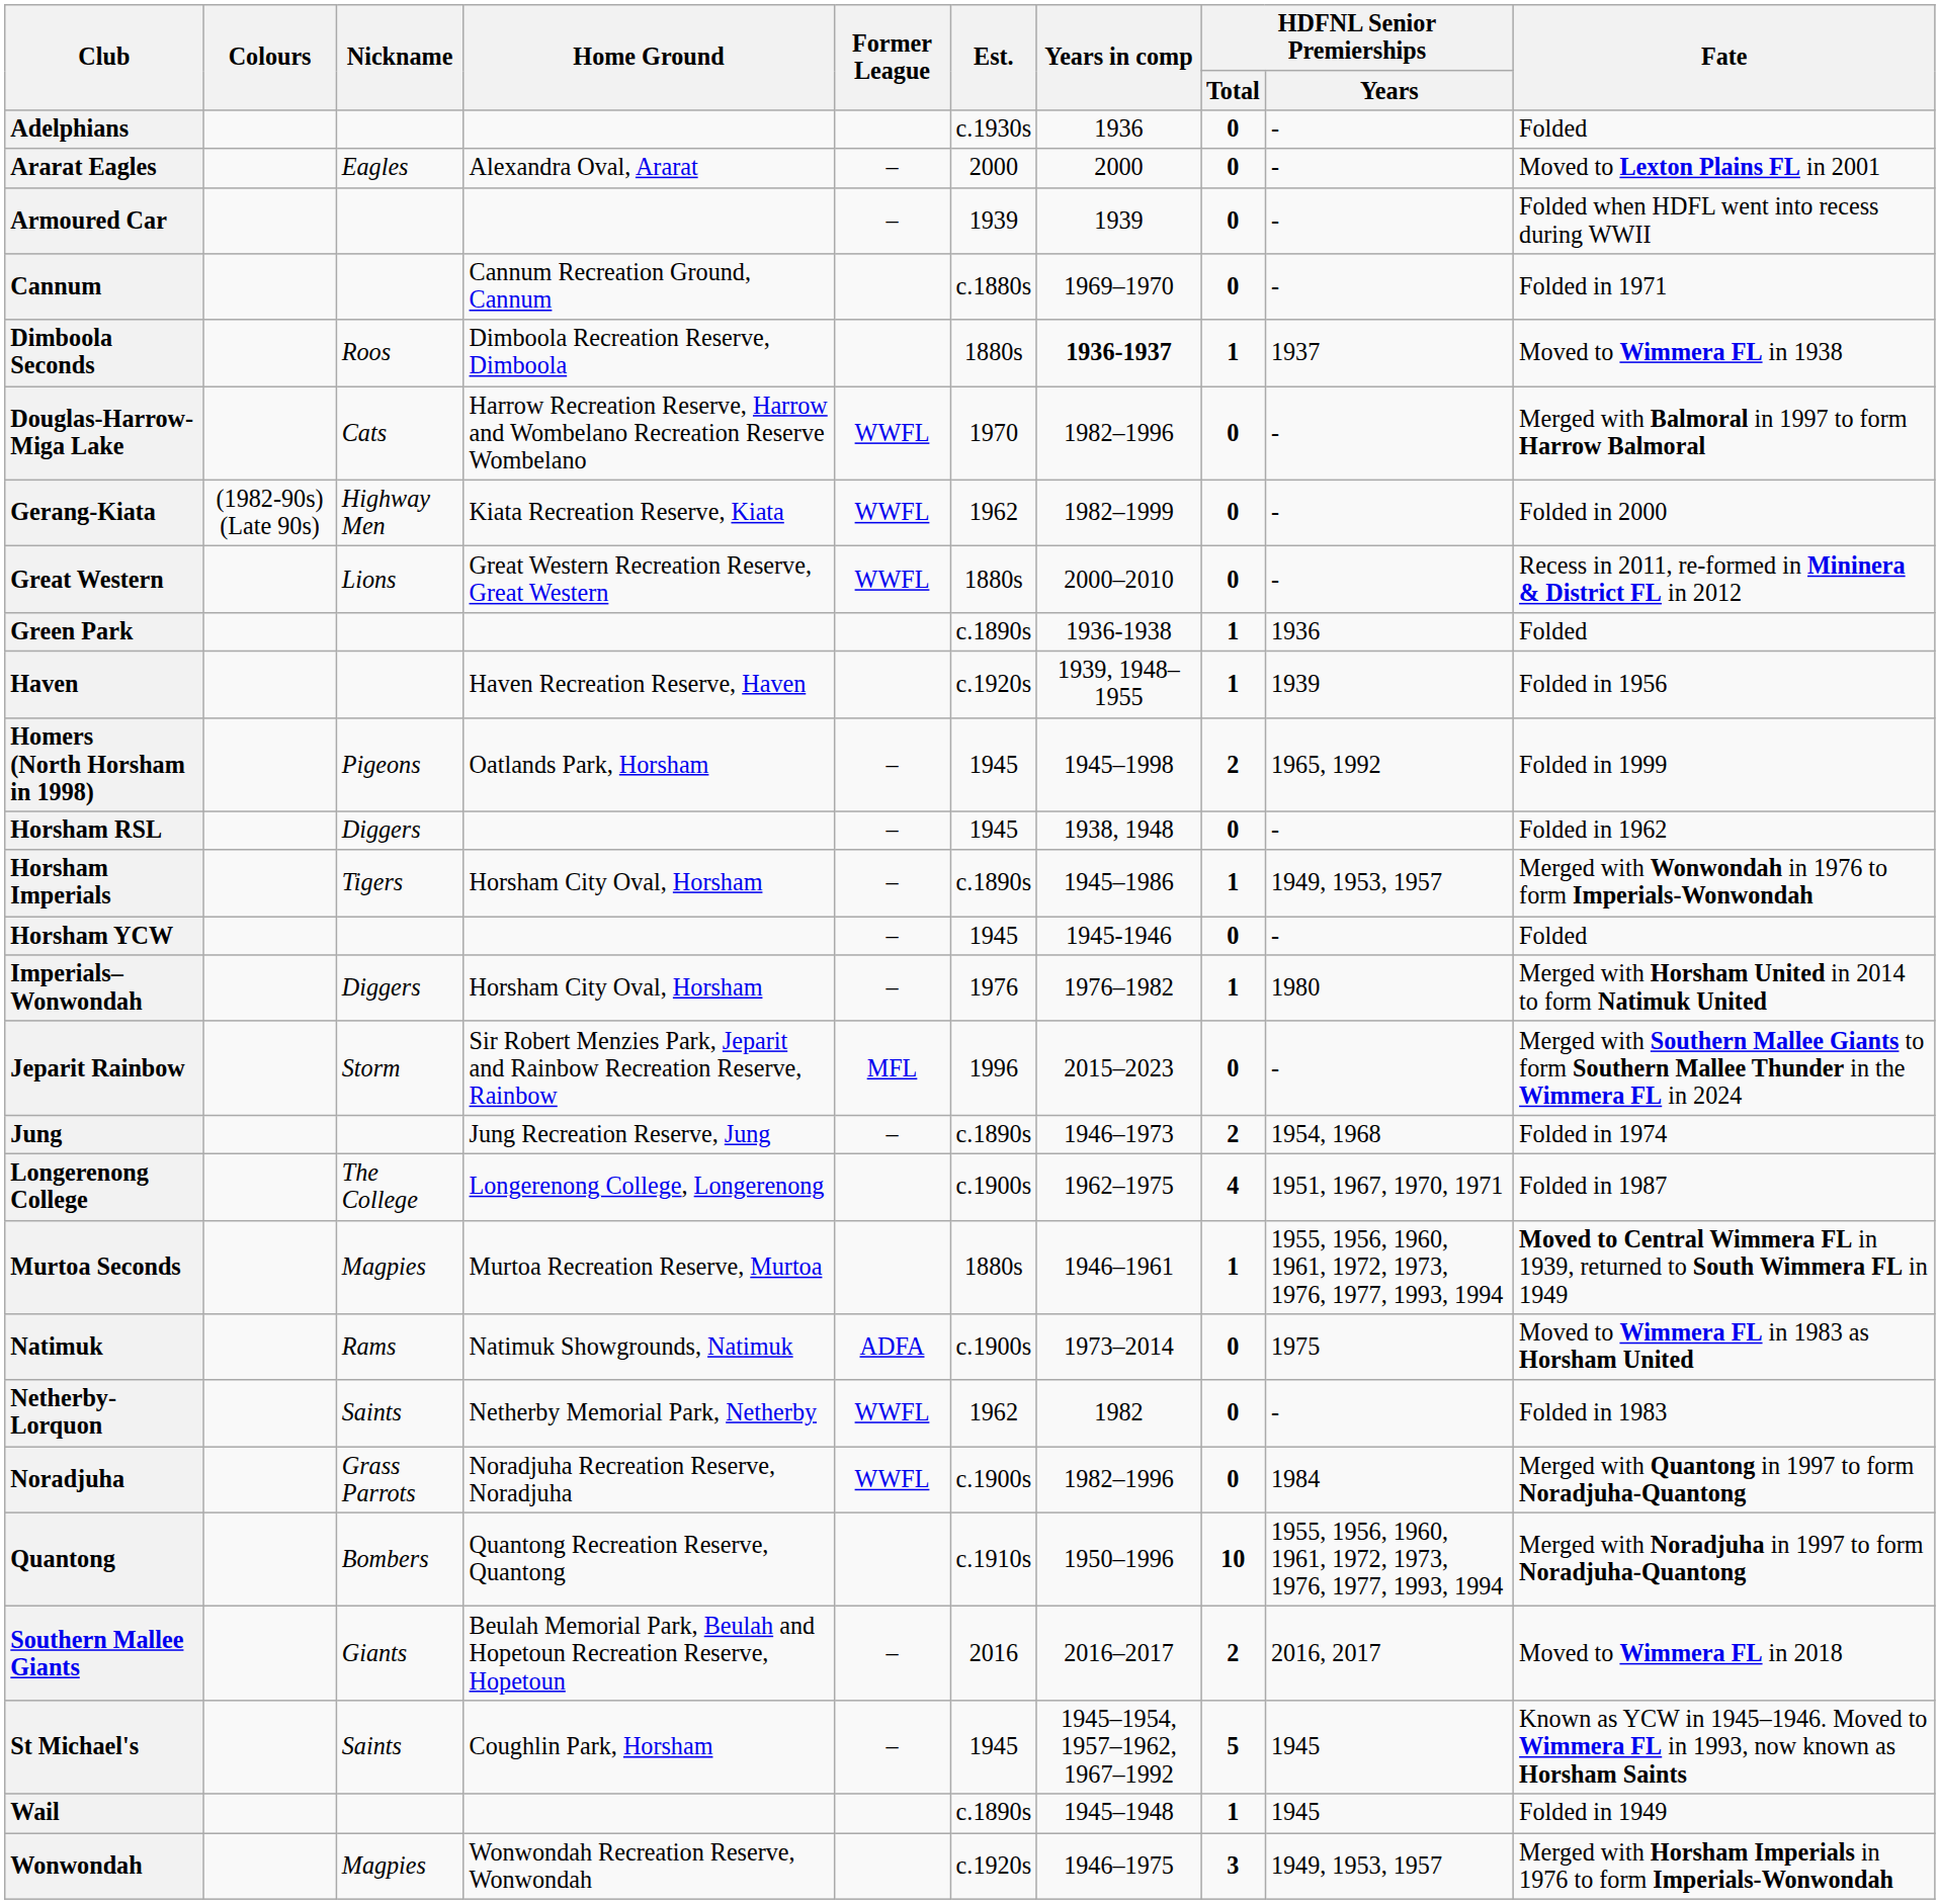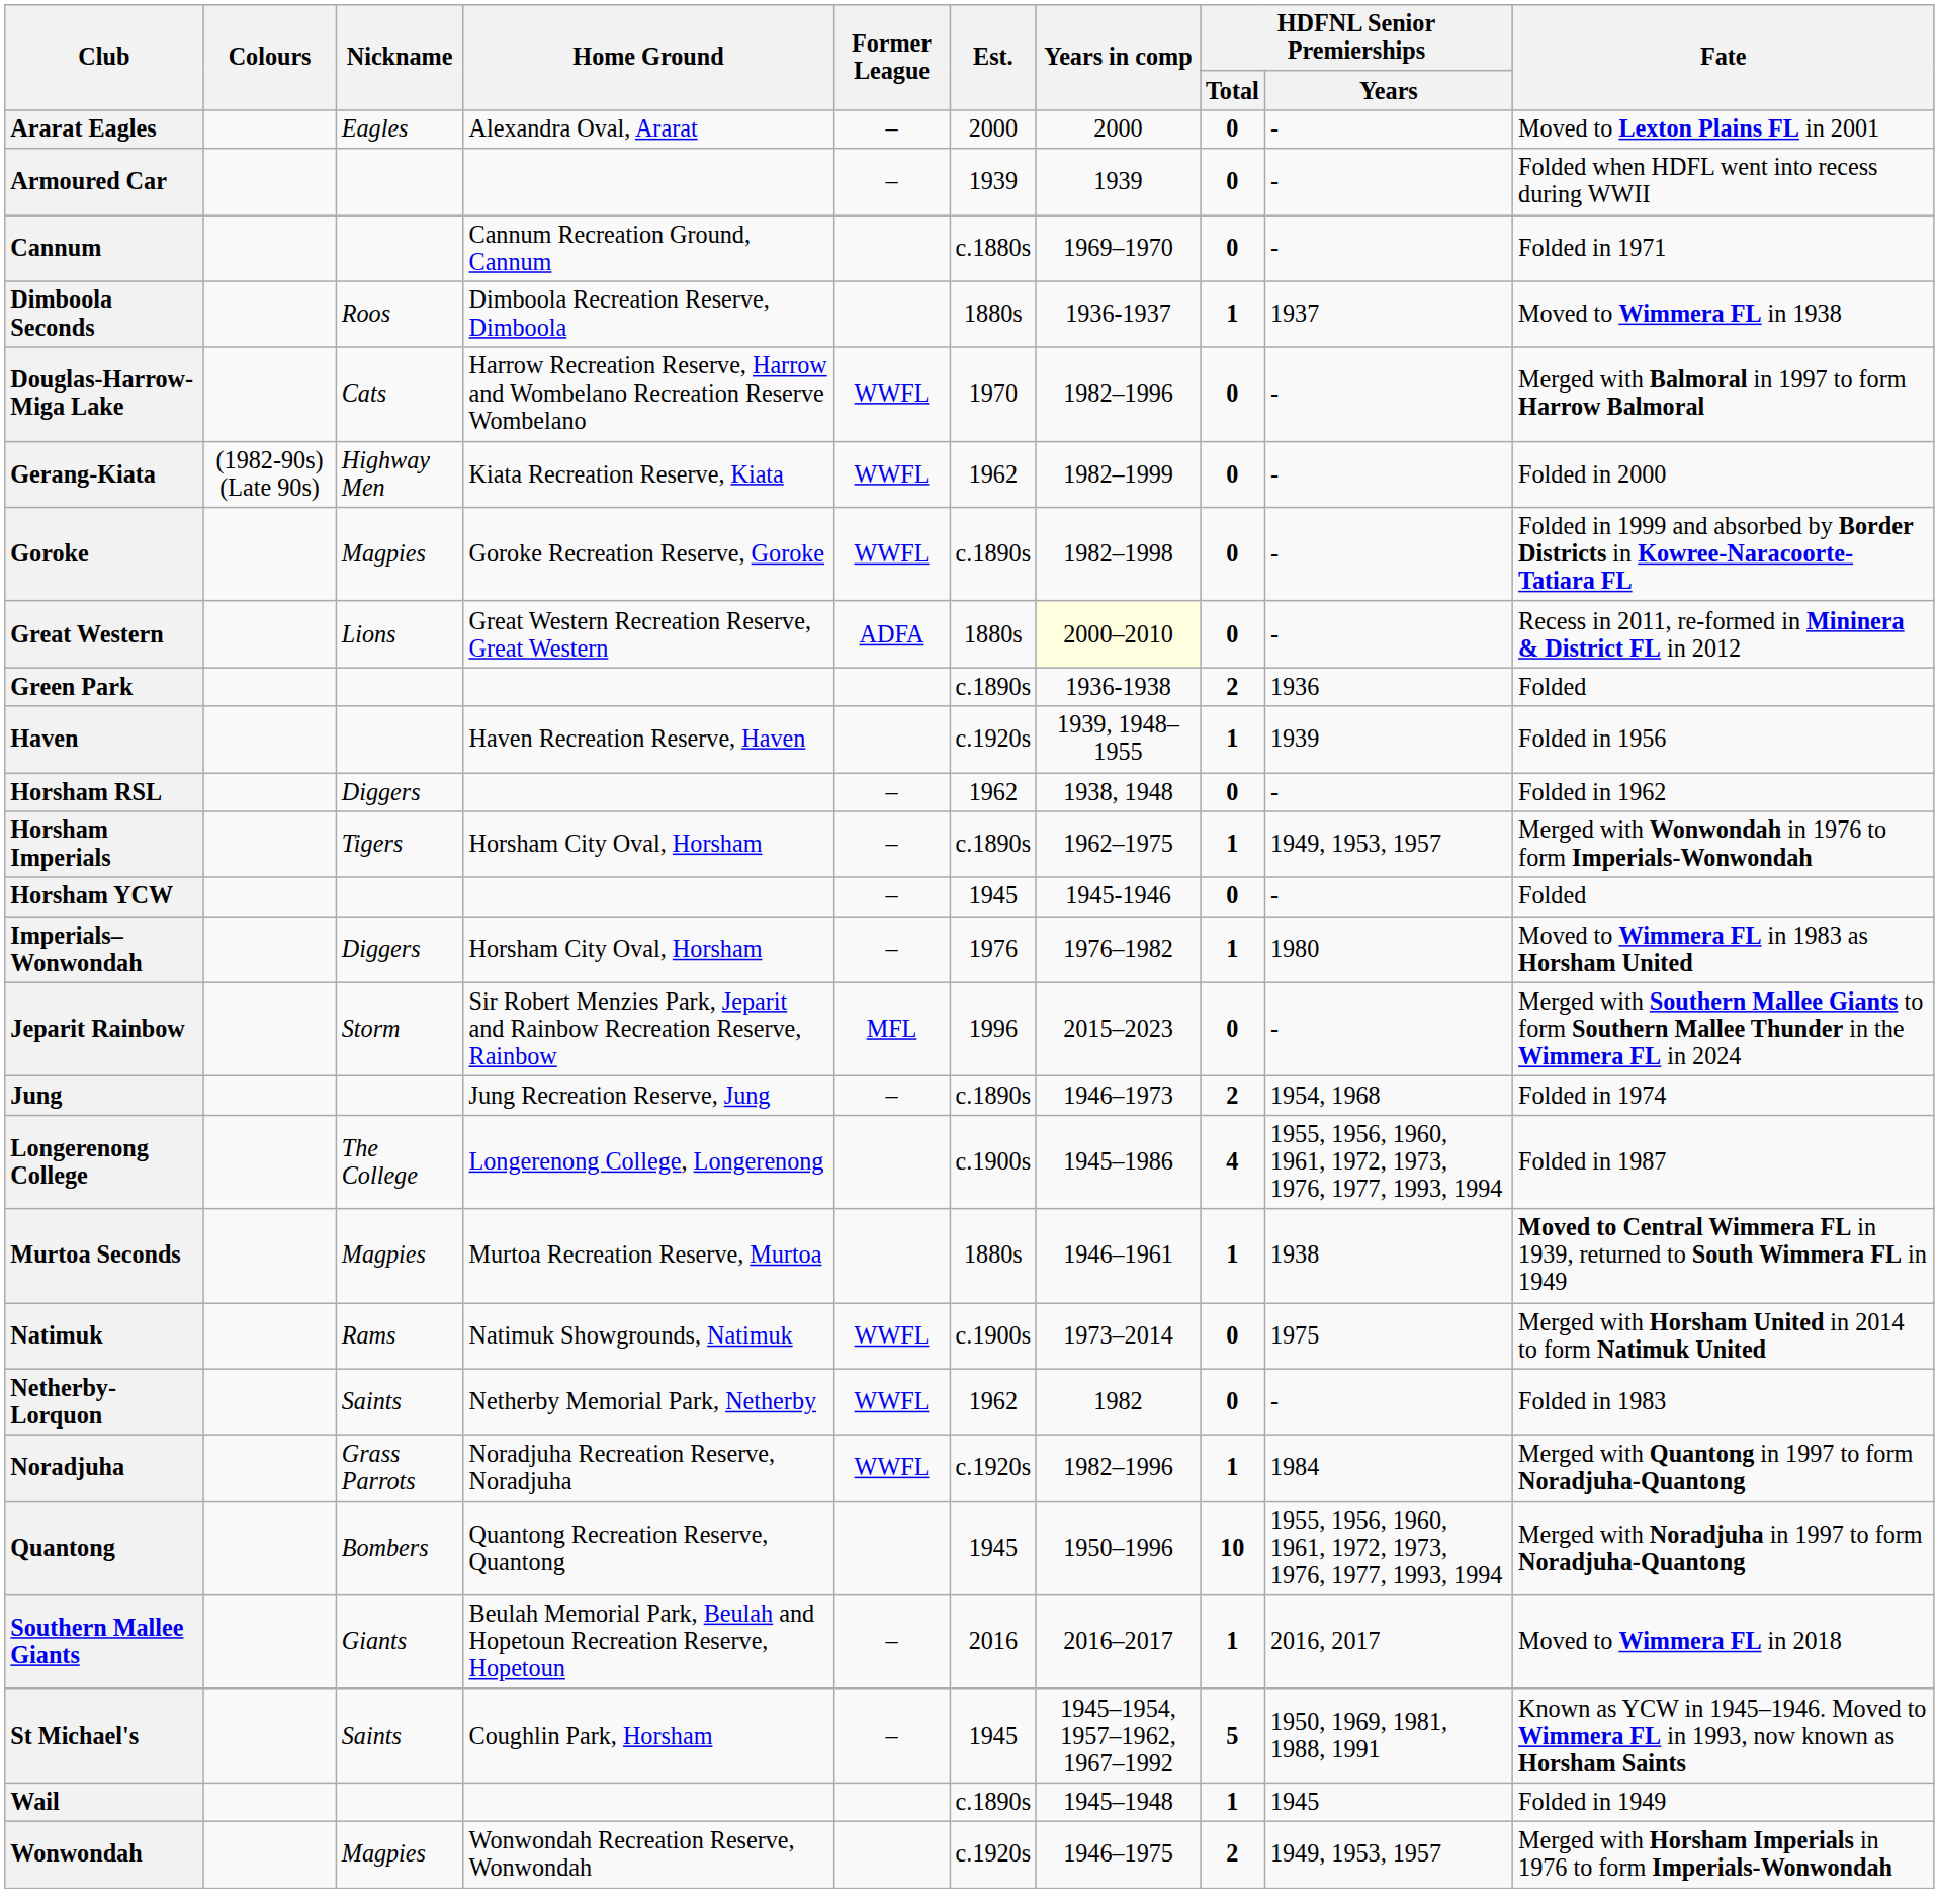- row: Adelphians | c.1930s | 1936 | 0 | - | Folded
Dimboola Seconds | Years in comp: bold -> normal
+ row: Goroke | Magpies | Goroke Recreation Reserve, Goroke | WWFL | c.1890s | 1982–1998 | 0 | - | Folded in 1999 and absorbed by Border Districts in Kowree-Naracoorte-Tatiara FL
Great Western | Former League: WWFL -> ADFA
Great Western | Years in comp: no background -> lightyellow background
Green Park | HDFNL Senior Premierships / Total: 1 -> 2
- row: Homers (North Horsham in 1998) | Pigeons | Oatlands Park, Horsham | – | 1945 | 1945–1998 | 2 | 1965, 1992 | Folded in 1999
Horsham RSL | Est.: 1945 -> 1962
Horsham Imperials | Years in comp: 1945–1986 -> 1962–1975
Imperials–Wonwondah | Fate: Merged with Horsham United in 2014 to form Natimuk United -> Moved to Wimmera FL in 1983 as Horsham United
Longerenong College | Years in comp: 1962–1975 -> 1945–1986
Longerenong College | HDFNL Senior Premierships / Years: 1951, 1967, 1970, 1971 -> 1955, 1956, 1960, 1961, 1972, 1973, 1976, 1977, 1993, 1994
Murtoa Seconds | HDFNL Senior Premierships / Years: 1955, 1956, 1960, 1961, 1972, 1973, 1976, 1977, 1993, 1994 -> 1938
Natimuk | Former League: ADFA -> WWFL
Natimuk | Fate: Moved to Wimmera FL in 1983 as Horsham United -> Merged with Horsham United in 2014 to form Natimuk United
Noradjuha | Est.: c.1900s -> c.1920s
Noradjuha | HDFNL Senior Premierships / Total: 0 -> 1
Quantong | Est.: c.1910s -> 1945
Southern Mallee Giants | HDFNL Senior Premierships / Total: 2 -> 1
St Michael's | HDFNL Senior Premierships / Years: 1945 -> 1950, 1969, 1981, 1988, 1991
Wonwondah | HDFNL Senior Premierships / Total: 3 -> 2
